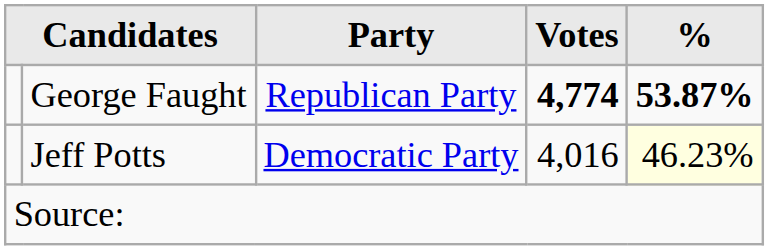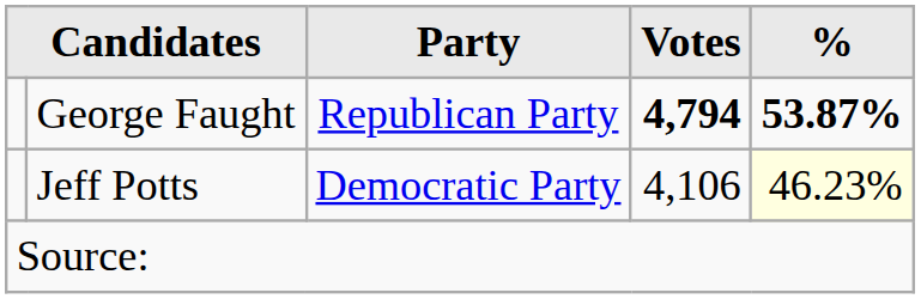George Faught | Votes: 4,774 -> 4,794
Jeff Potts | Votes: 4,016 -> 4,106
